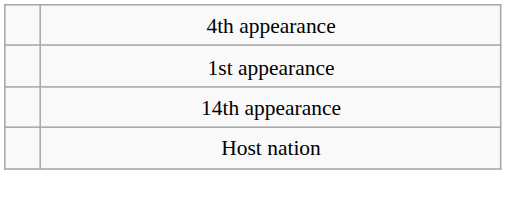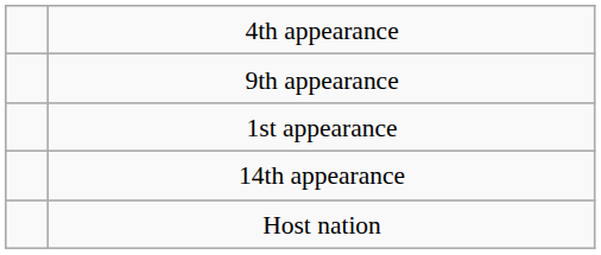+ row: 9th appearance
